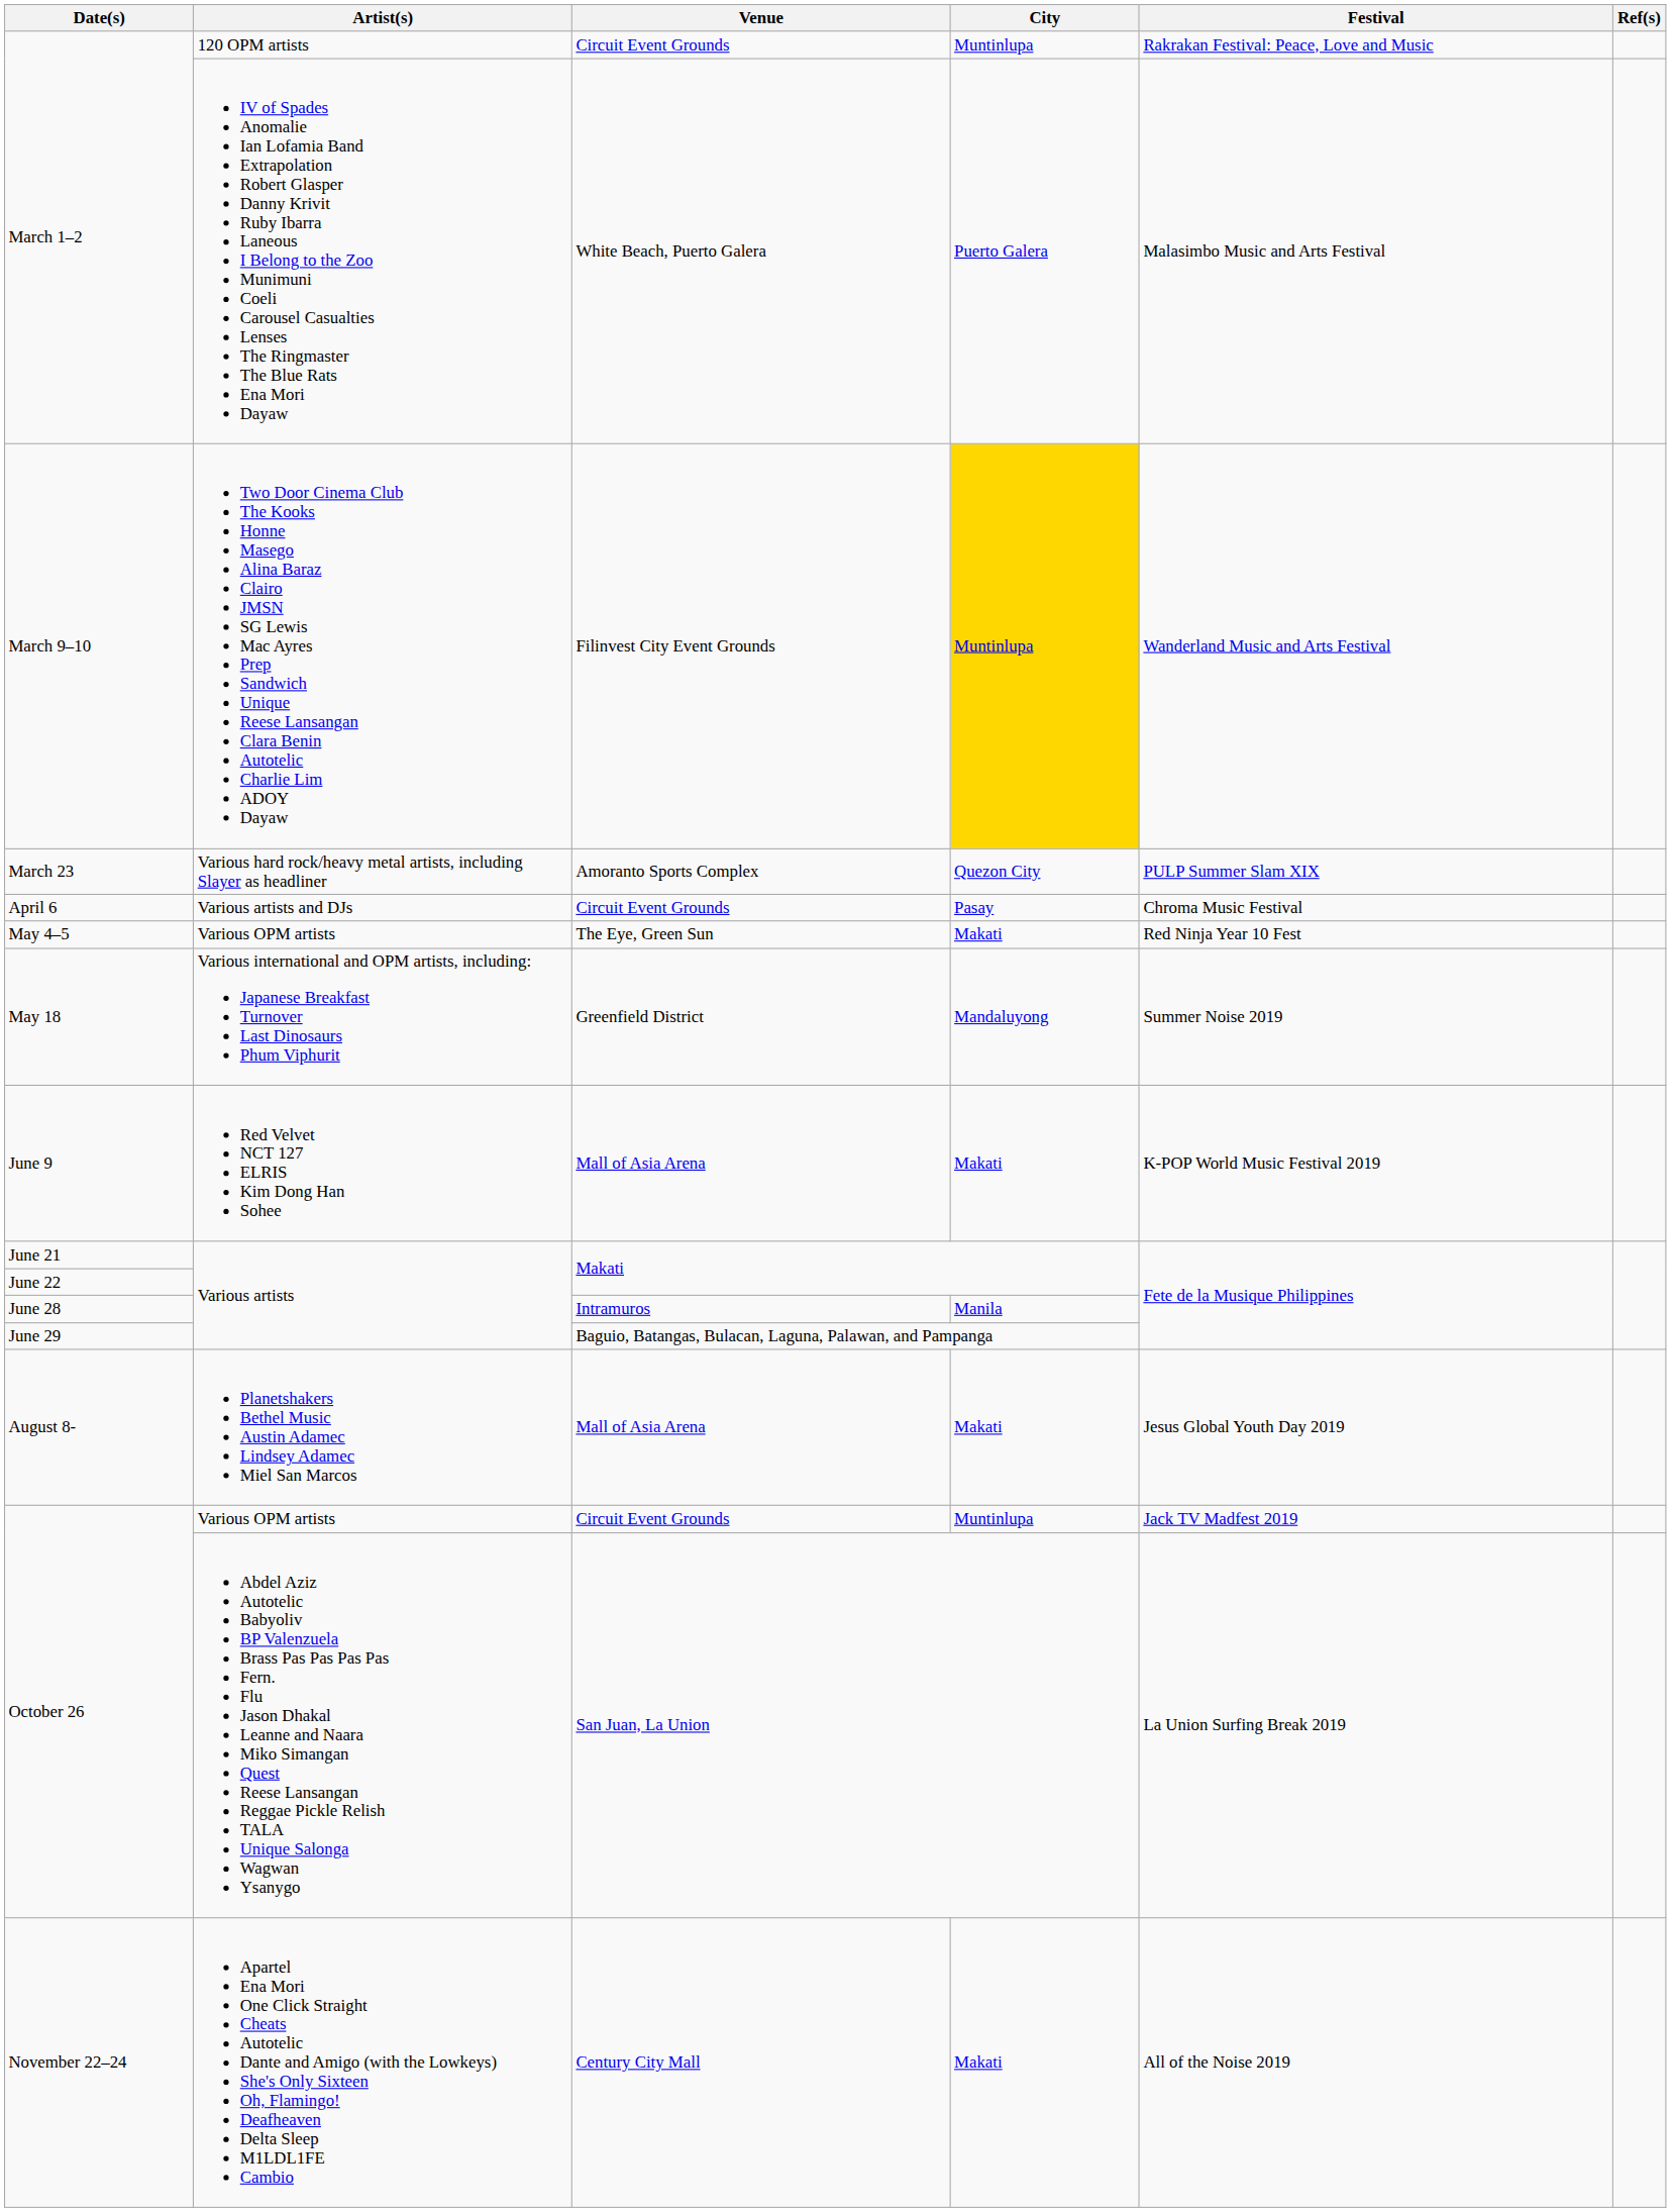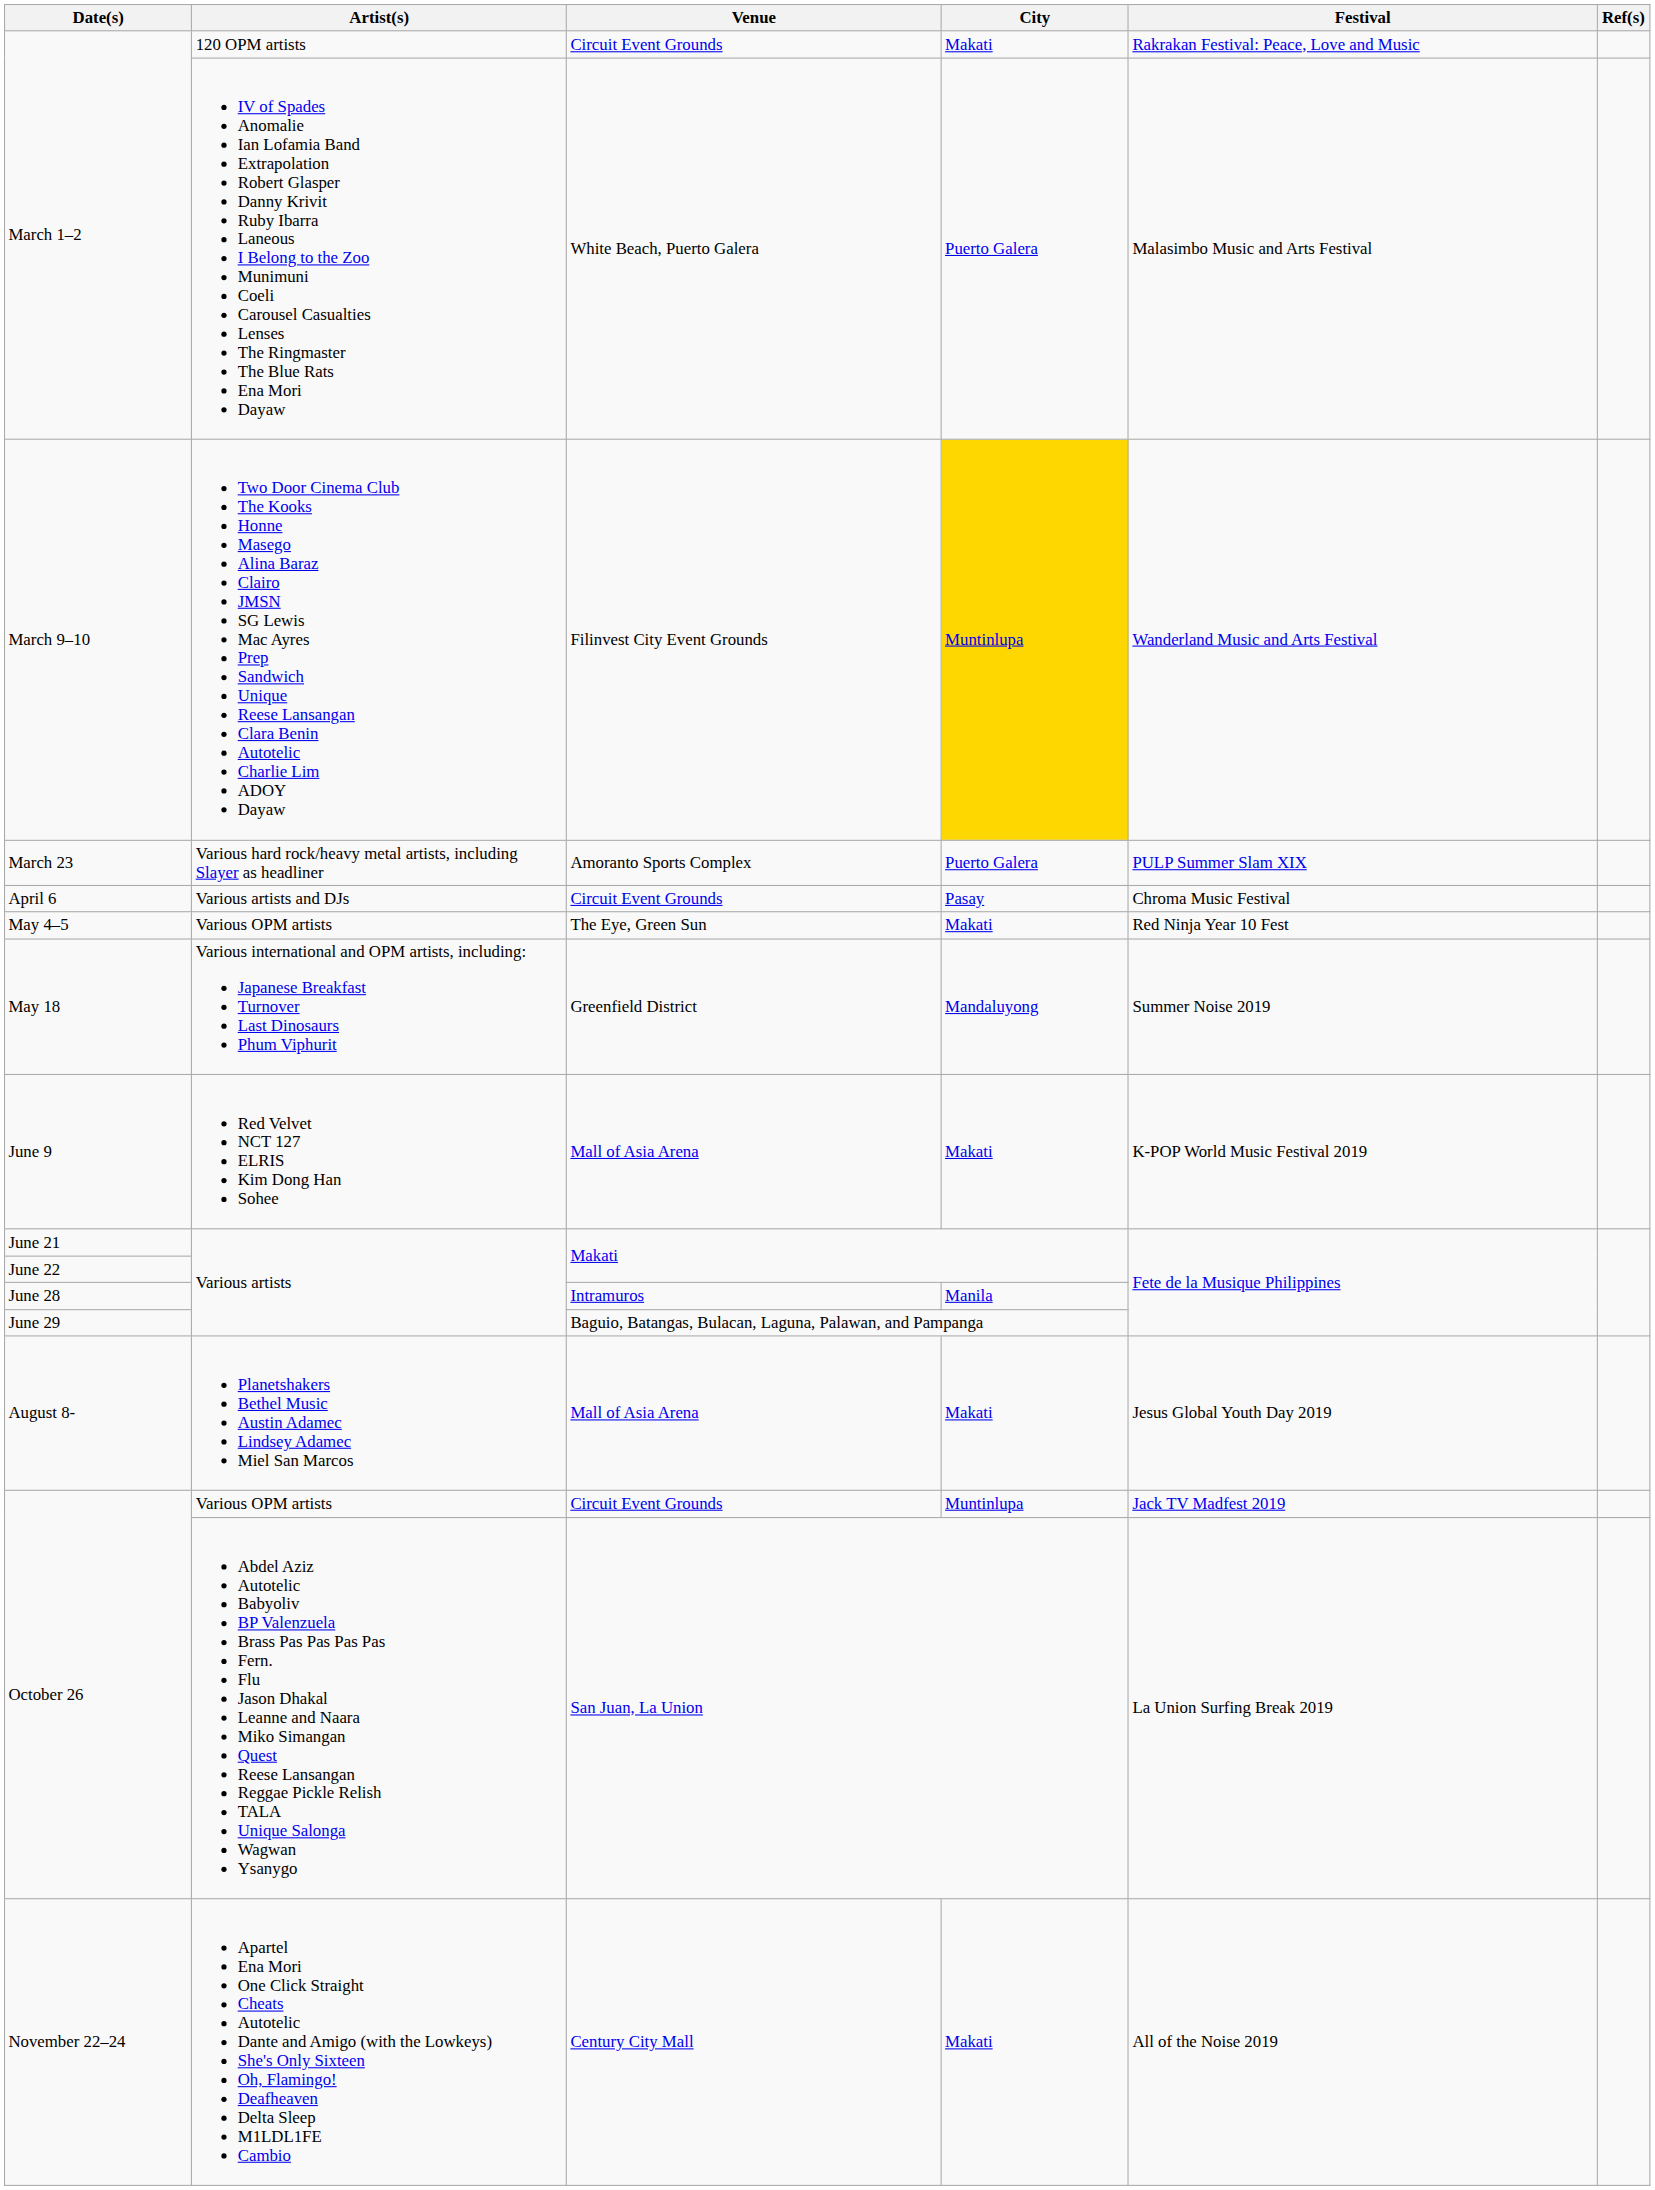March 1–2 / 120 OPM artists | City: Muntinlupa -> Makati
March 23 | City: Quezon City -> Puerto Galera
